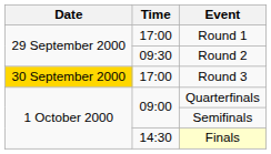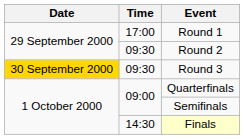Round 3 | Time: 17:00 -> 09:30
